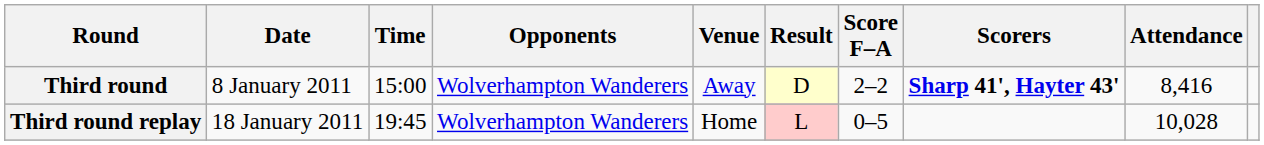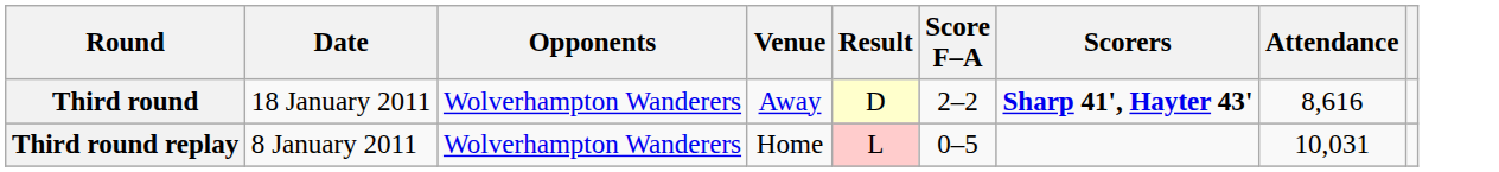- column: Time | 15:00 | 19:45
Third round | Date: 8 January 2011 -> 18 January 2011
Third round | Attendance: 8,416 -> 8,616
Third round replay | Date: 18 January 2011 -> 8 January 2011
Third round replay | Attendance: 10,028 -> 10,031
